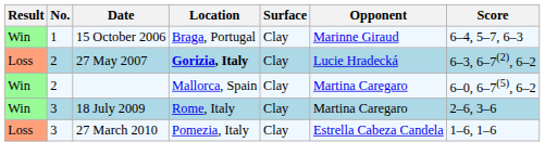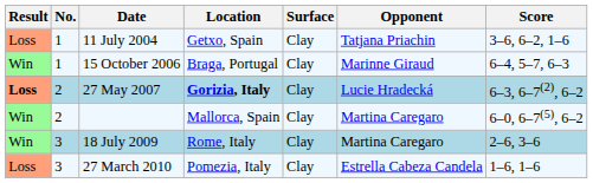+ row: Loss | 1 | 11 July 2004 | Getxo, Spain | Clay | Tatjana Priachin | 3–6, 6–2, 1–6
27 May 2007 | Result: normal -> bold
